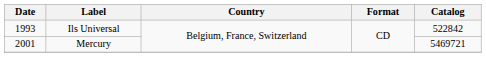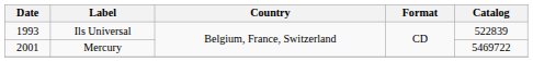Ils Universal | Catalog: 522842 -> 522839
Mercury | Catalog: 5469721 -> 5469722
